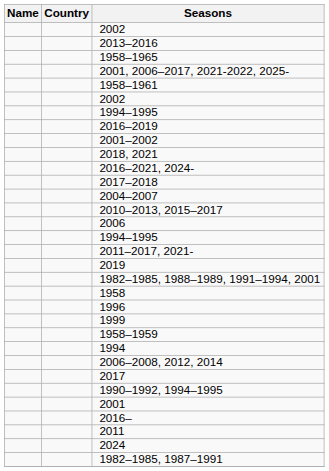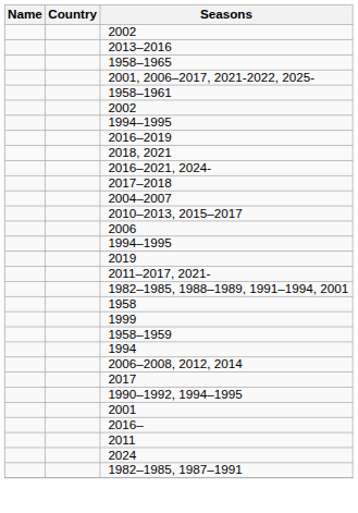- row: 2001–2002
rows swapped: 2019 <-> 2011–2017, 2021-
- row: 1996
